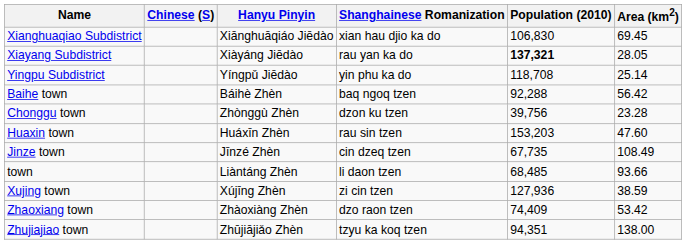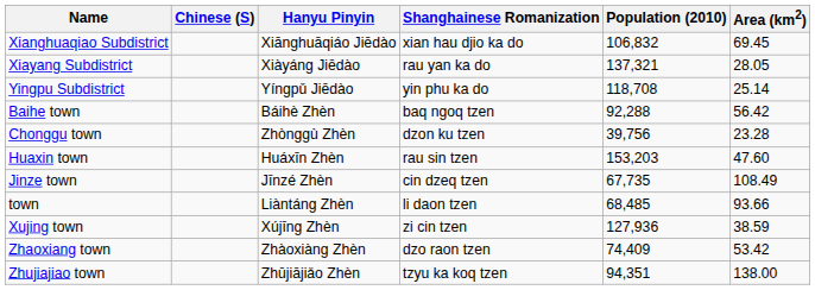Xianghuaqiao Subdistrict | Population (2010): 106,830 -> 106,832
Xiayang Subdistrict | Population (2010): bold -> normal
